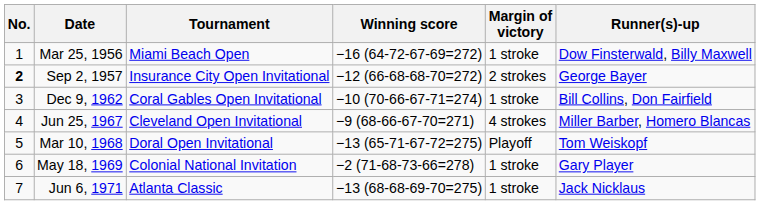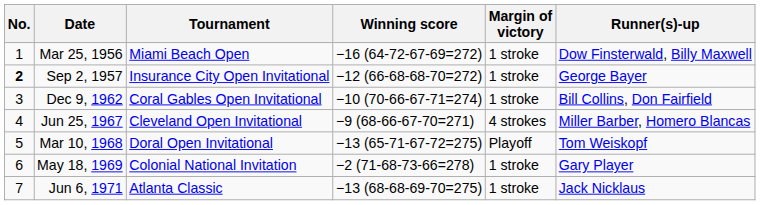Sep 2, 1957 | Margin of victory: 2 strokes -> 1 stroke
